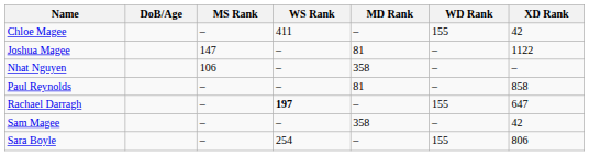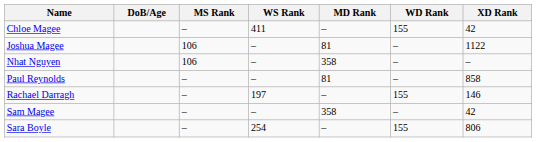Joshua Magee | MS Rank: 147 -> 106
Rachael Darragh | WS Rank: bold -> normal
Rachael Darragh | XD Rank: 647 -> 146
